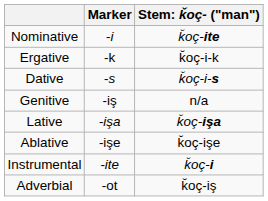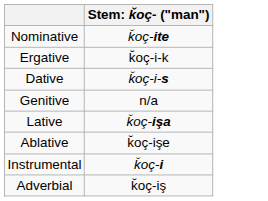- column: Marker | -i | -k | -s | -iş | -işa | -işe | -ite | -ot
